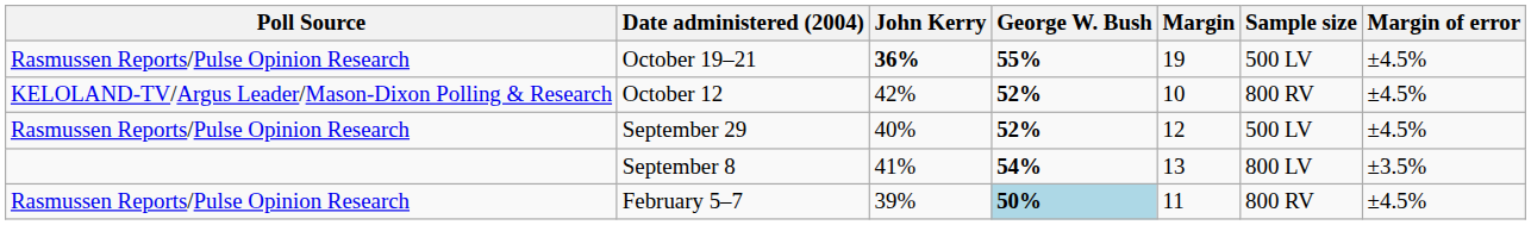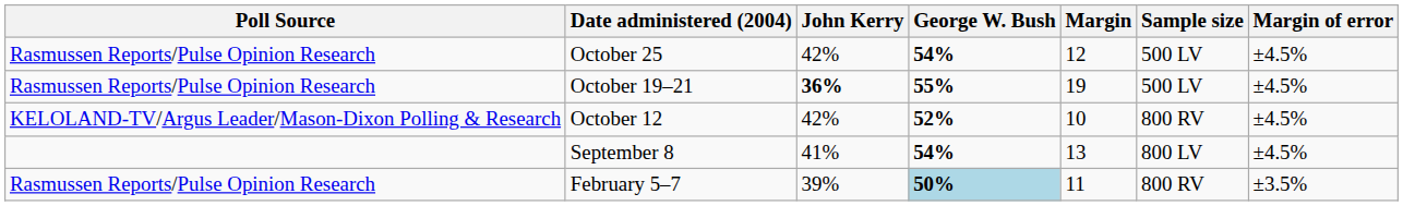+ row: Rasmussen Reports/Pulse Opinion Research | October 25 | 42% | 54% | 12 | 500 LV | ±4.5%
- row: Rasmussen Reports/Pulse Opinion Research | September 29 | 40% | 52% | 12 | 500 LV | ±4.5%
September 8 | Margin of error: ±3.5% -> ±4.5%
February 5–7 | Margin of error: ±4.5% -> ±3.5%
